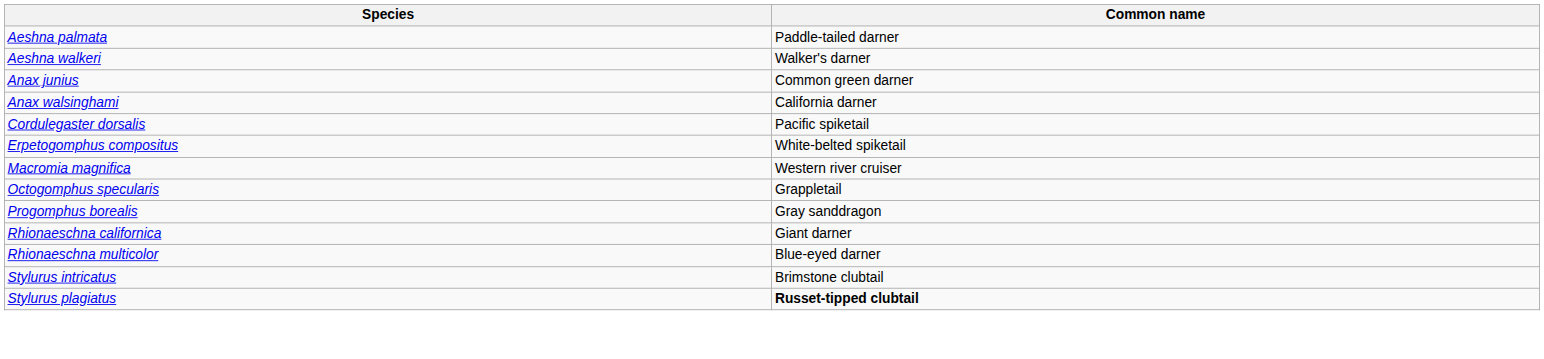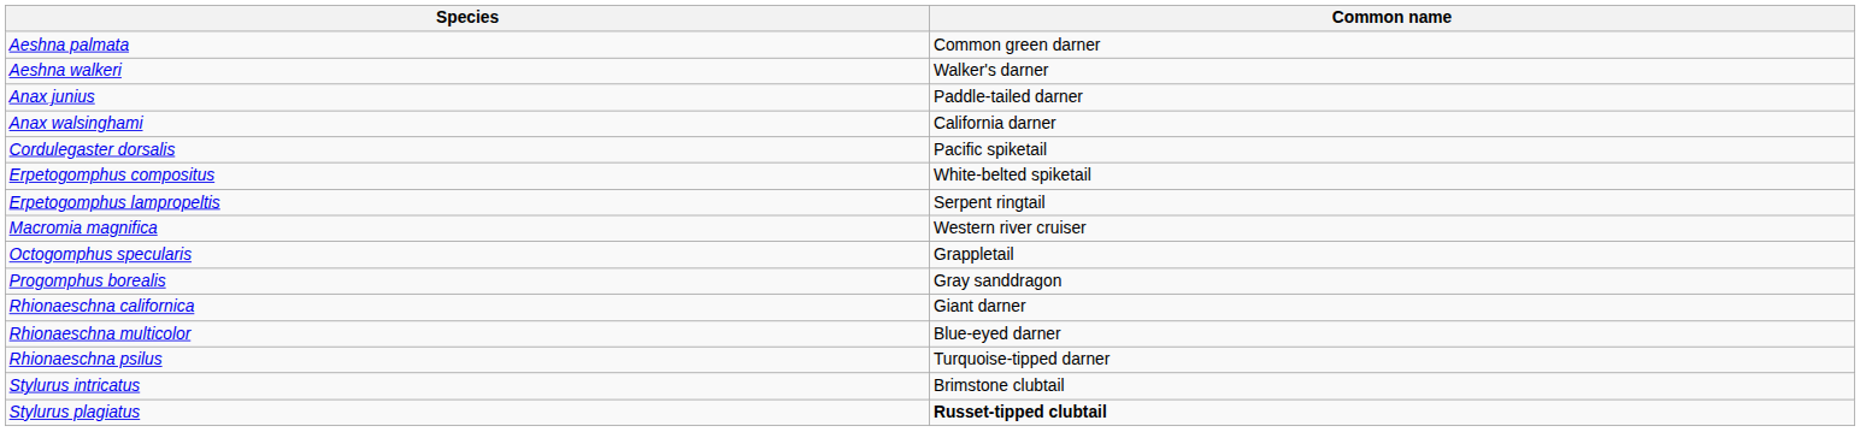Aeshna palmata | Common name: Paddle-tailed darner -> Common green darner
Anax junius | Common name: Common green darner -> Paddle-tailed darner
+ row: Erpetogomphus lampropeltis | Serpent ringtail
+ row: Rhionaeschna psilus | Turquoise-tipped darner
